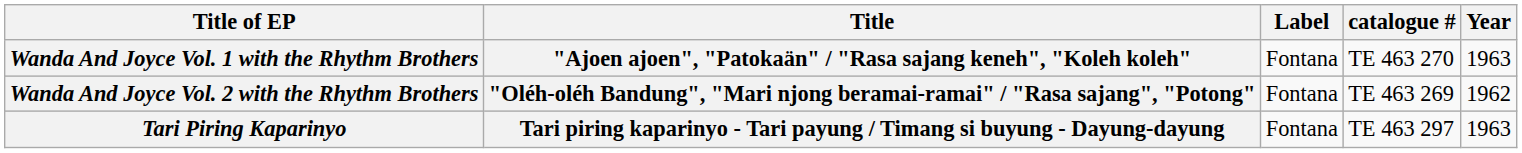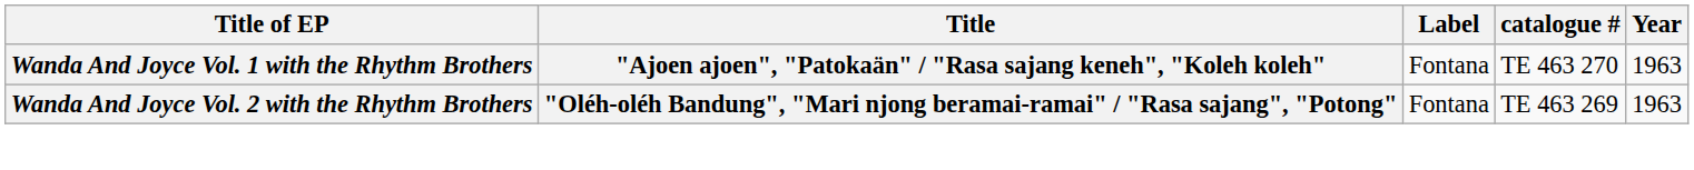Wanda And Joyce Vol. 2 with the Rhythm Brothers | Year: 1962 -> 1963
- row: Tari Piring Kaparinyo | Tari piring kaparinyo - Tari payung / Timang si buyung - Dayung-dayung | Fontana | TE 463 297 | 1963
